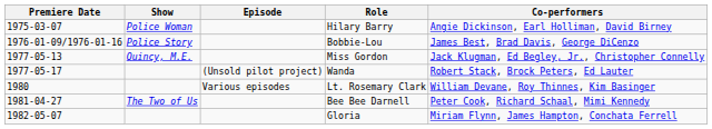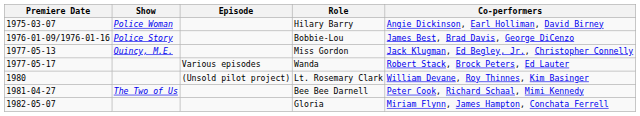Wanda | Episode: (Unsold pilot project) -> Various episodes
Lt. Rosemary Clark | Episode: Various episodes -> (Unsold pilot project)
